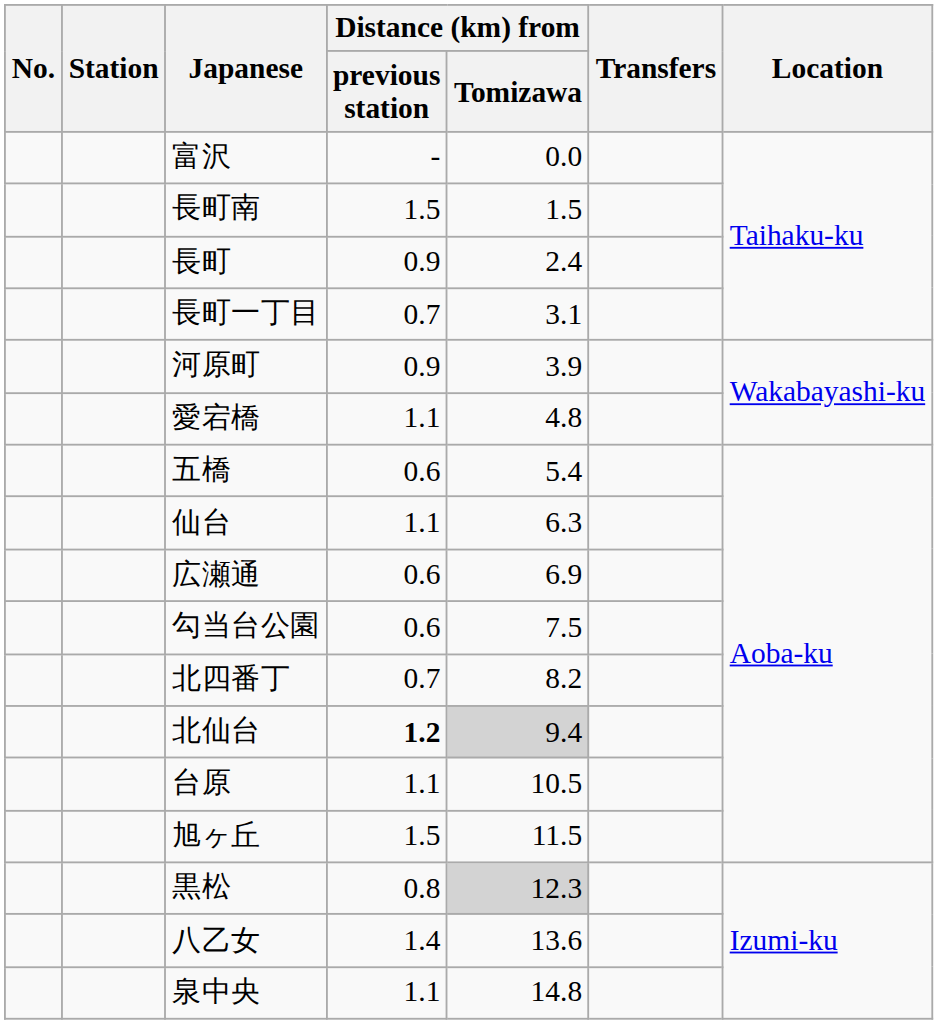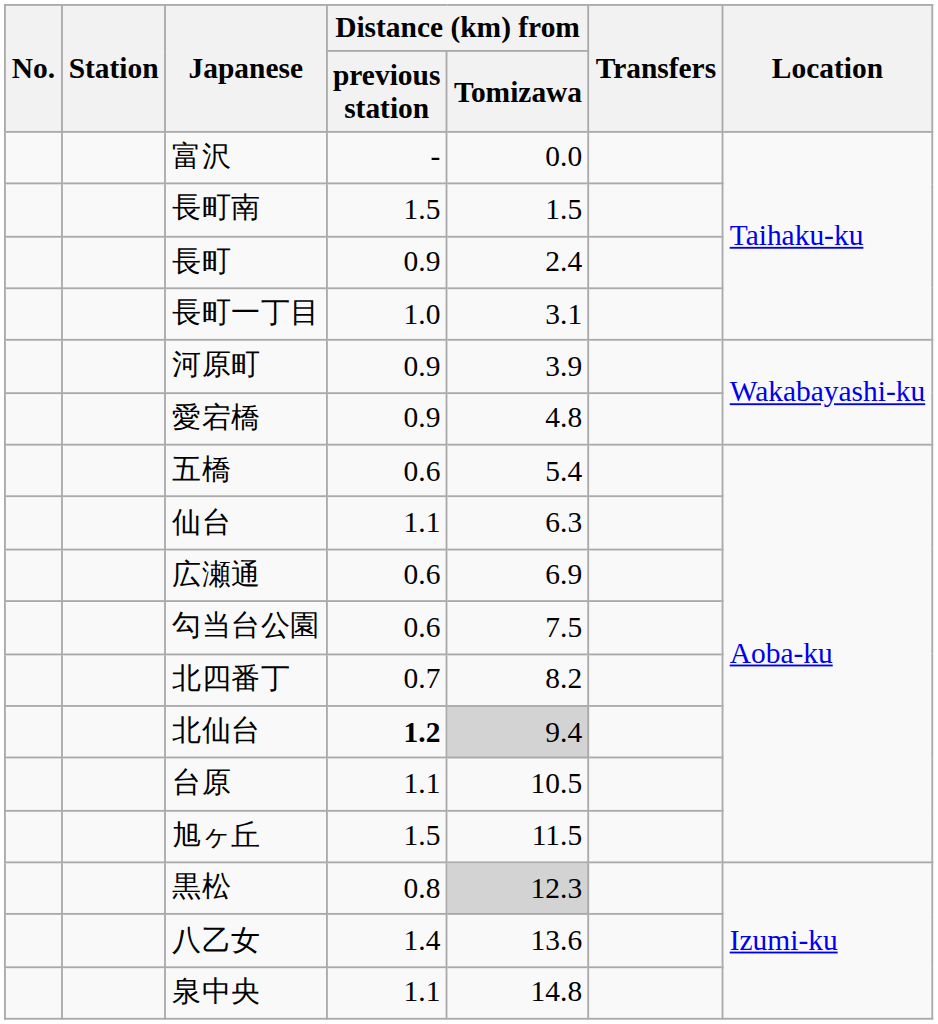長町一丁目 | Distance (km) from / previous station: 0.7 -> 1.0
愛宕橋 | Distance (km) from / previous station: 1.1 -> 0.9
